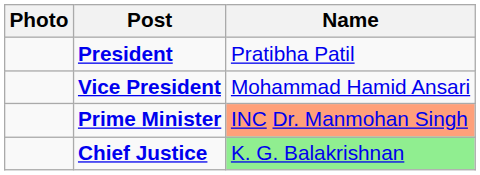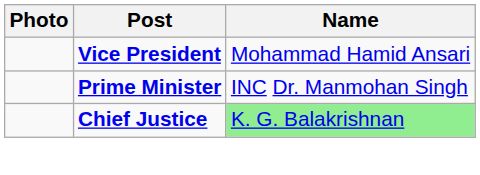- row: President | Pratibha Patil
Prime Minister | Name: lightsalmon background -> no background
